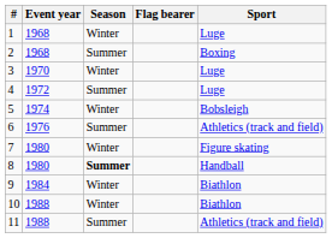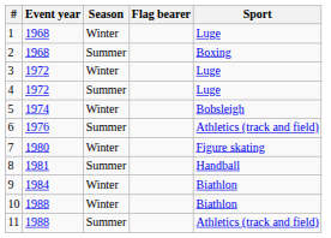3 | Event year: 1970 -> 1972
8 | Event year: 1980 -> 1981
8 | Season: bold -> normal
